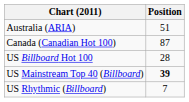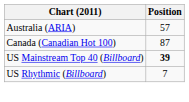Australia (ARIA) | Position: 51 -> 57
- row: US Billboard Hot 100 | 28
